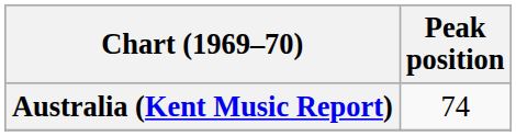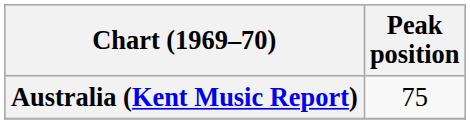Australia (Kent Music Report) | Peak position: 74 -> 75
